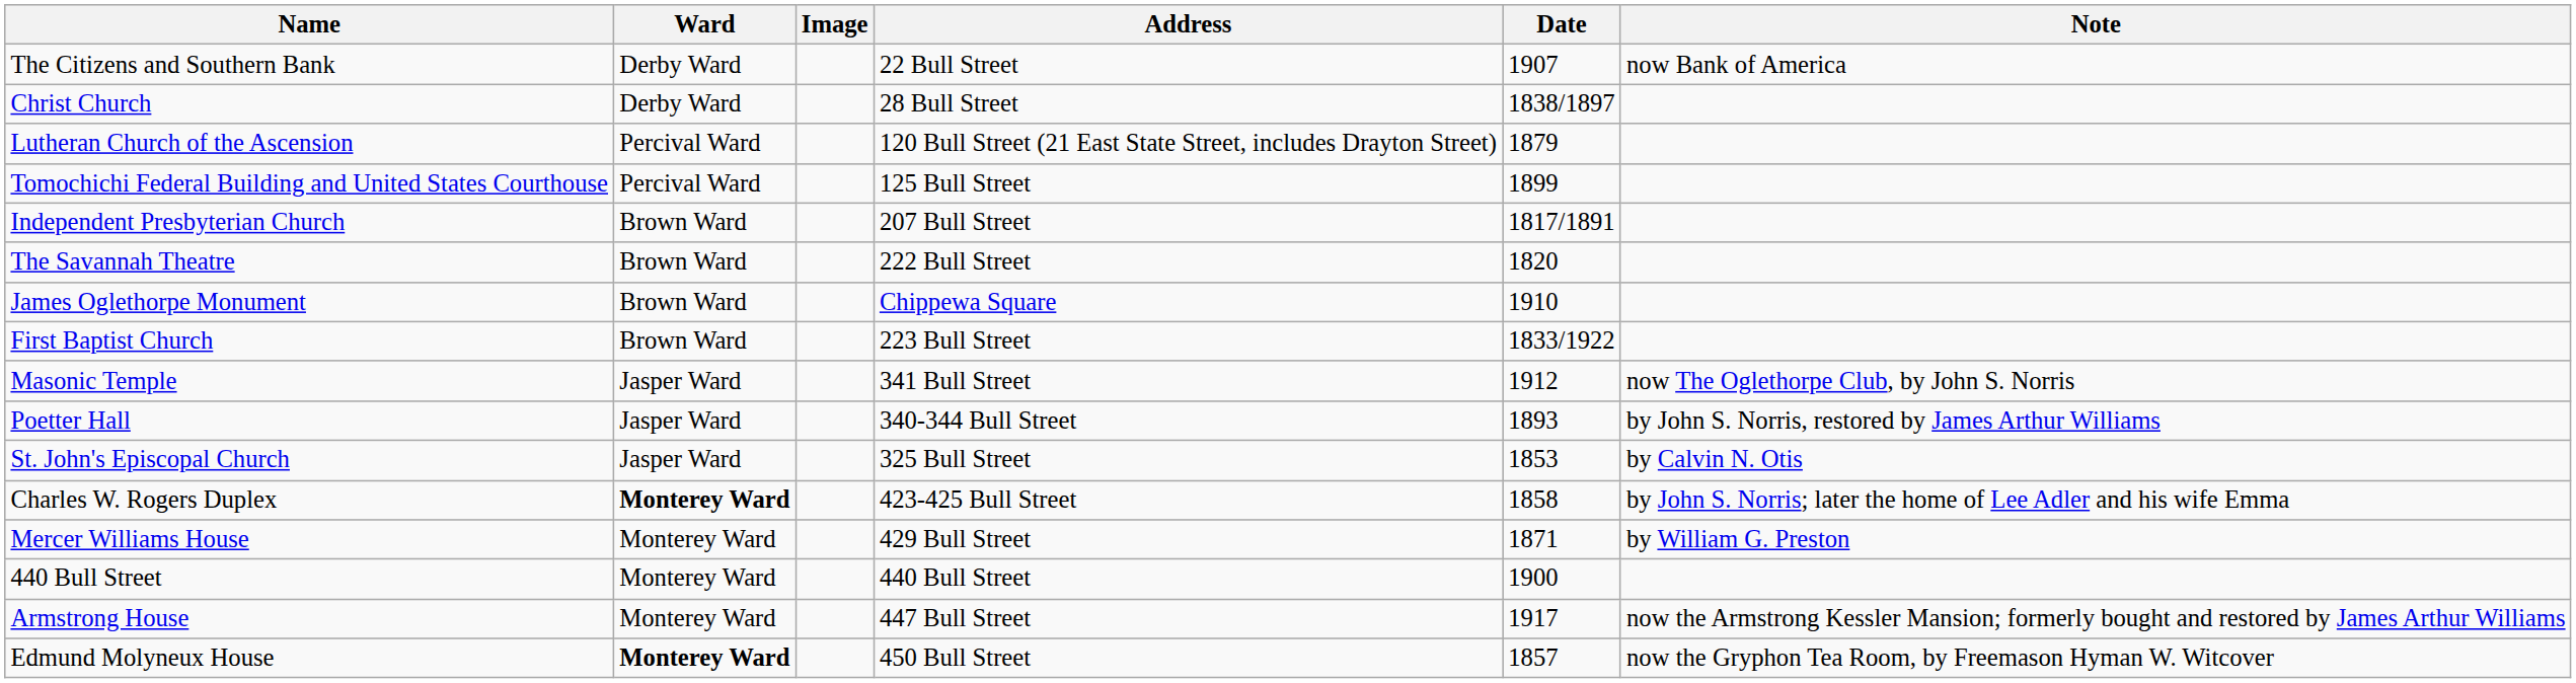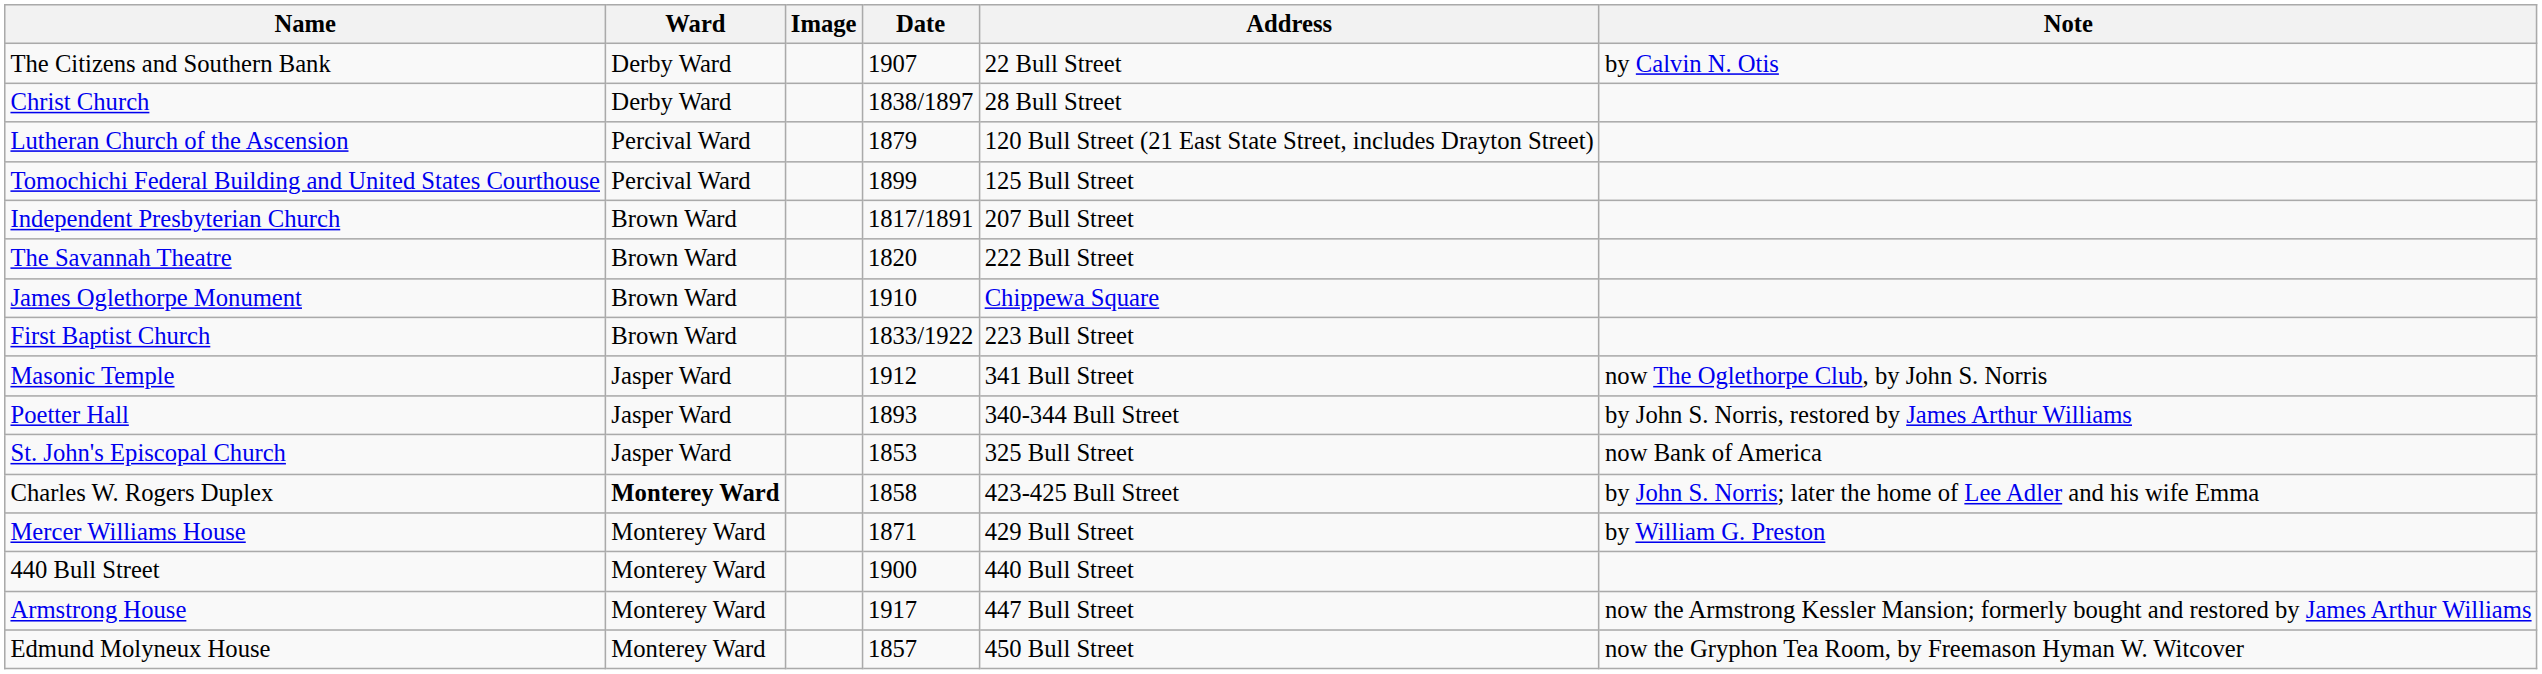columns swapped: Address <-> Date
The Citizens and Southern Bank | Note: now Bank of America -> by Calvin N. Otis
St. John's Episcopal Church | Note: by Calvin N. Otis -> now Bank of America
Edmund Molyneux House | Ward: bold -> normal
